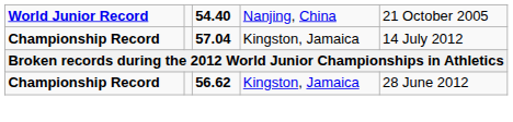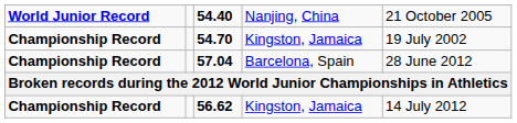+ row: Championship Record | 54.70 | Kingston, Jamaica | 19 July 2002
57.04 | column 4: Kingston, Jamaica -> Barcelona, Spain
57.04 | column 5: 14 July 2012 -> 28 June 2012
56.62 | column 5: 28 June 2012 -> 14 July 2012
